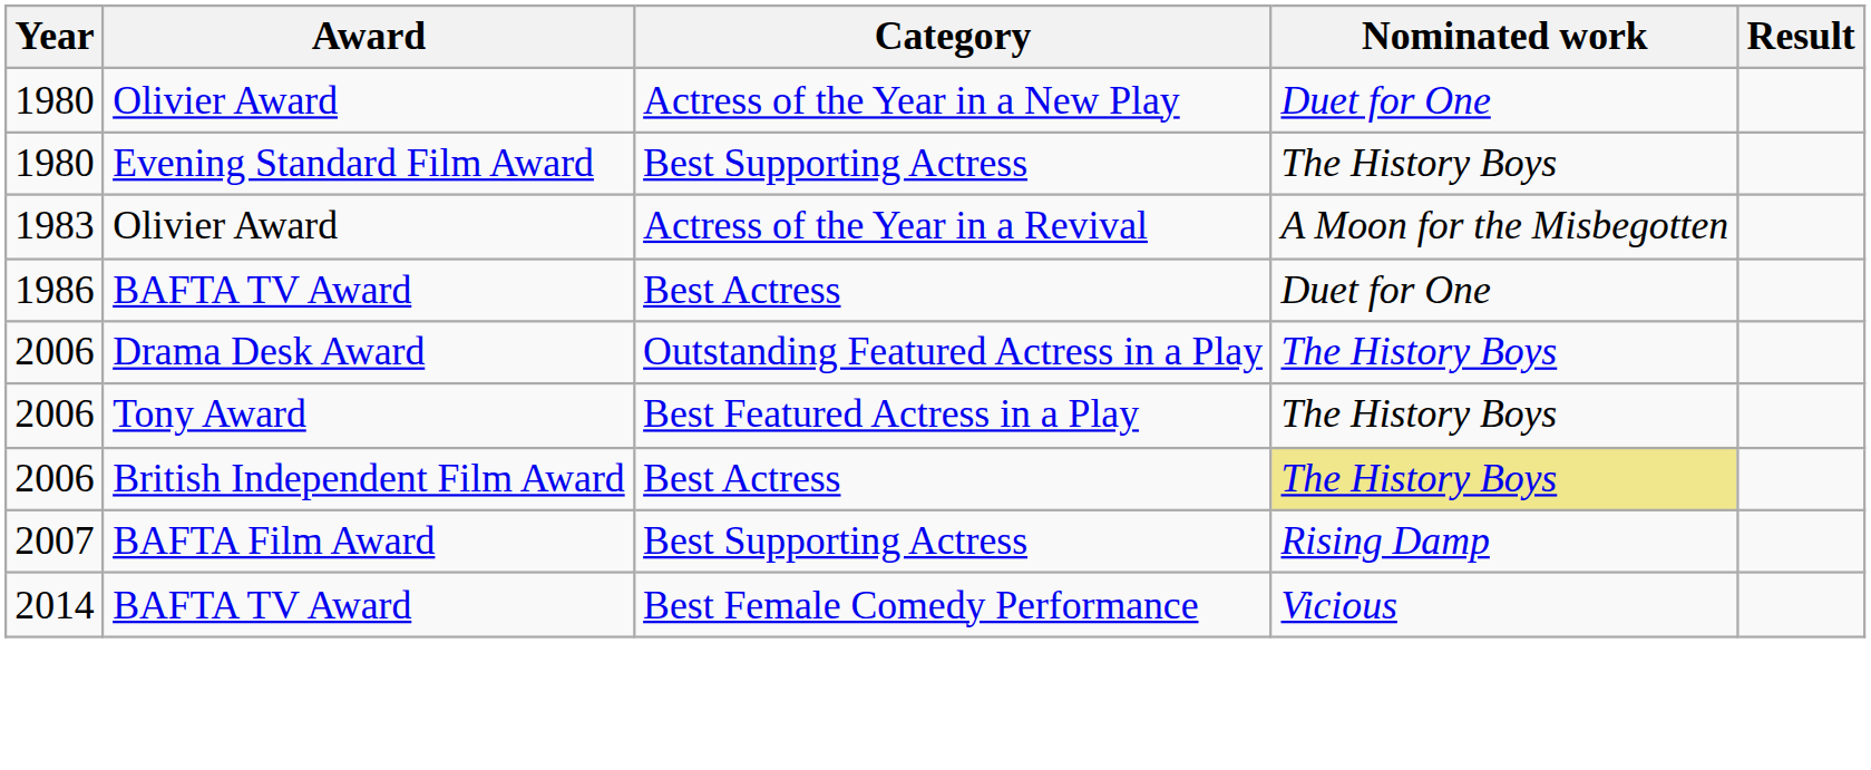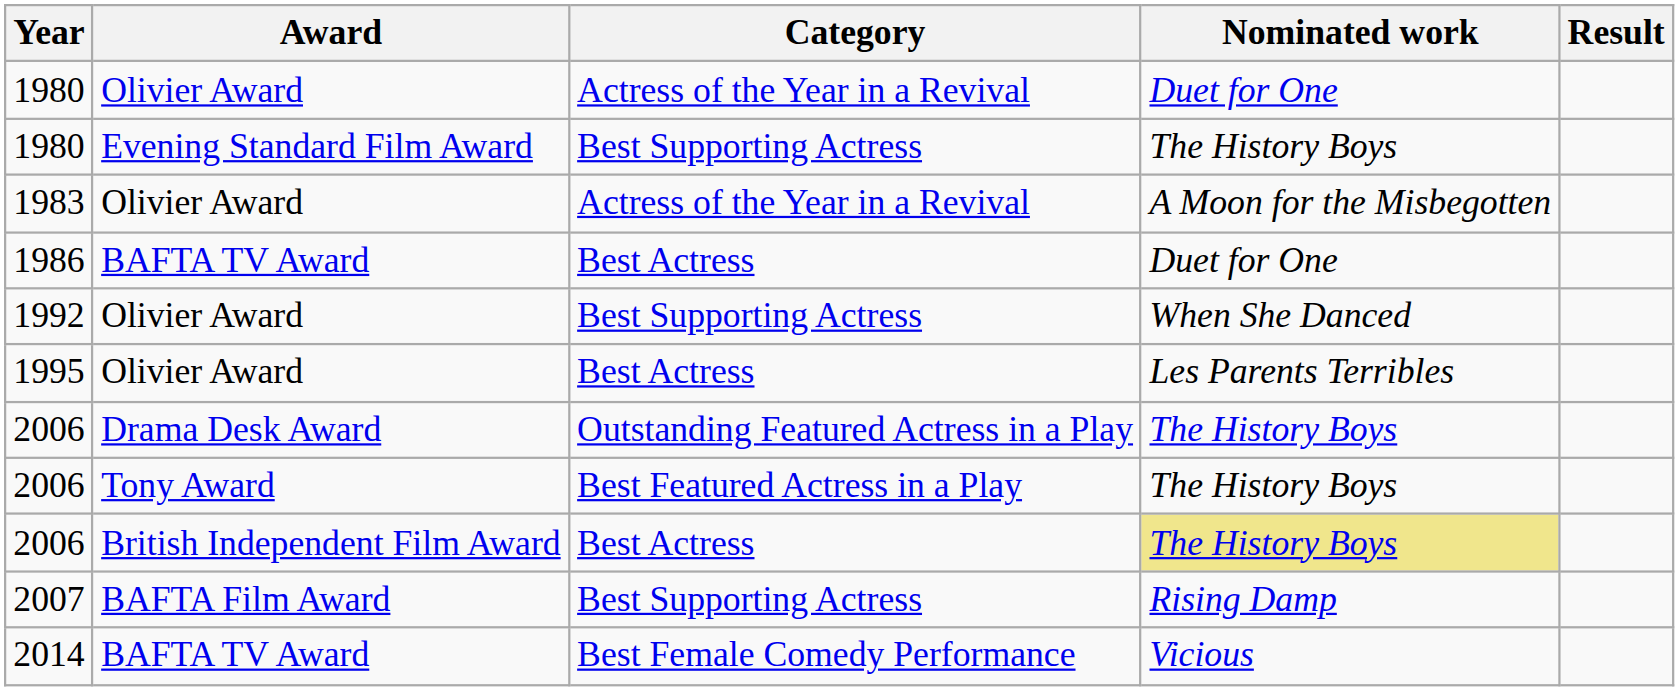1980 / Olivier Award | Category: Actress of the Year in a New Play -> Actress of the Year in a Revival
+ row: 1992 | Olivier Award | Best Supporting Actress | When She Danced
+ row: 1995 | Olivier Award | Best Actress | Les Parents Terribles
